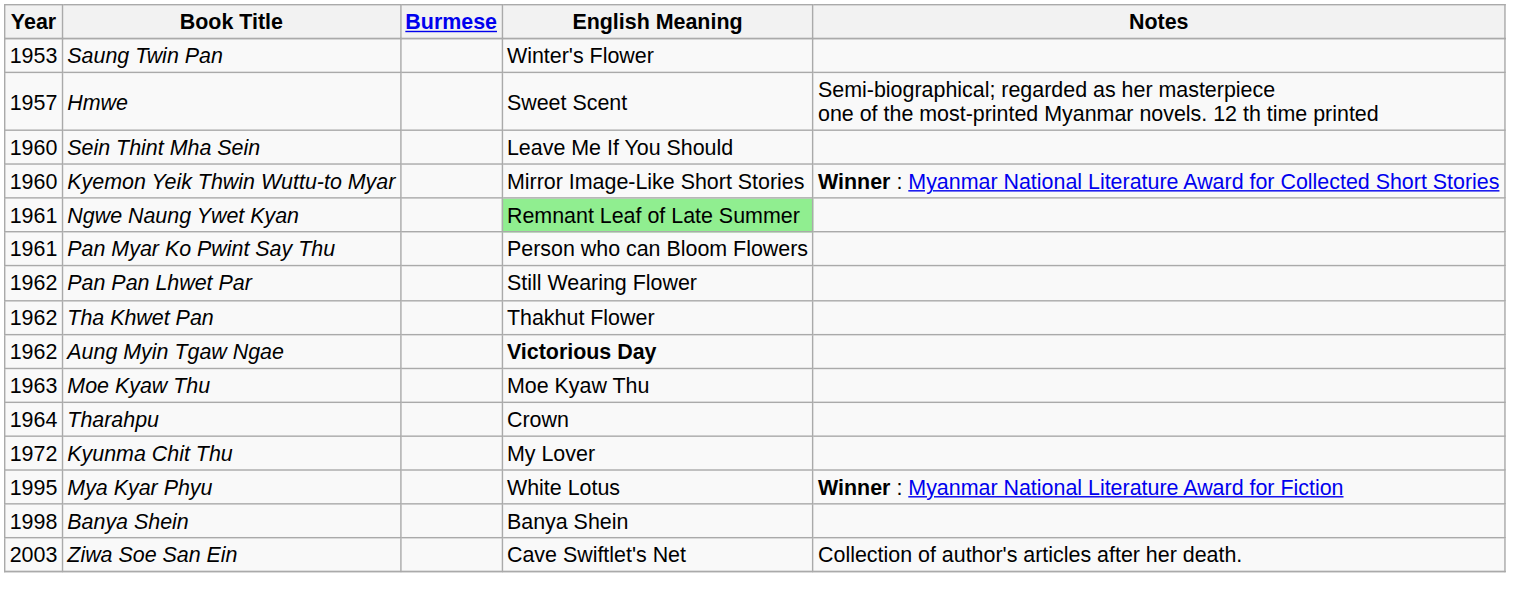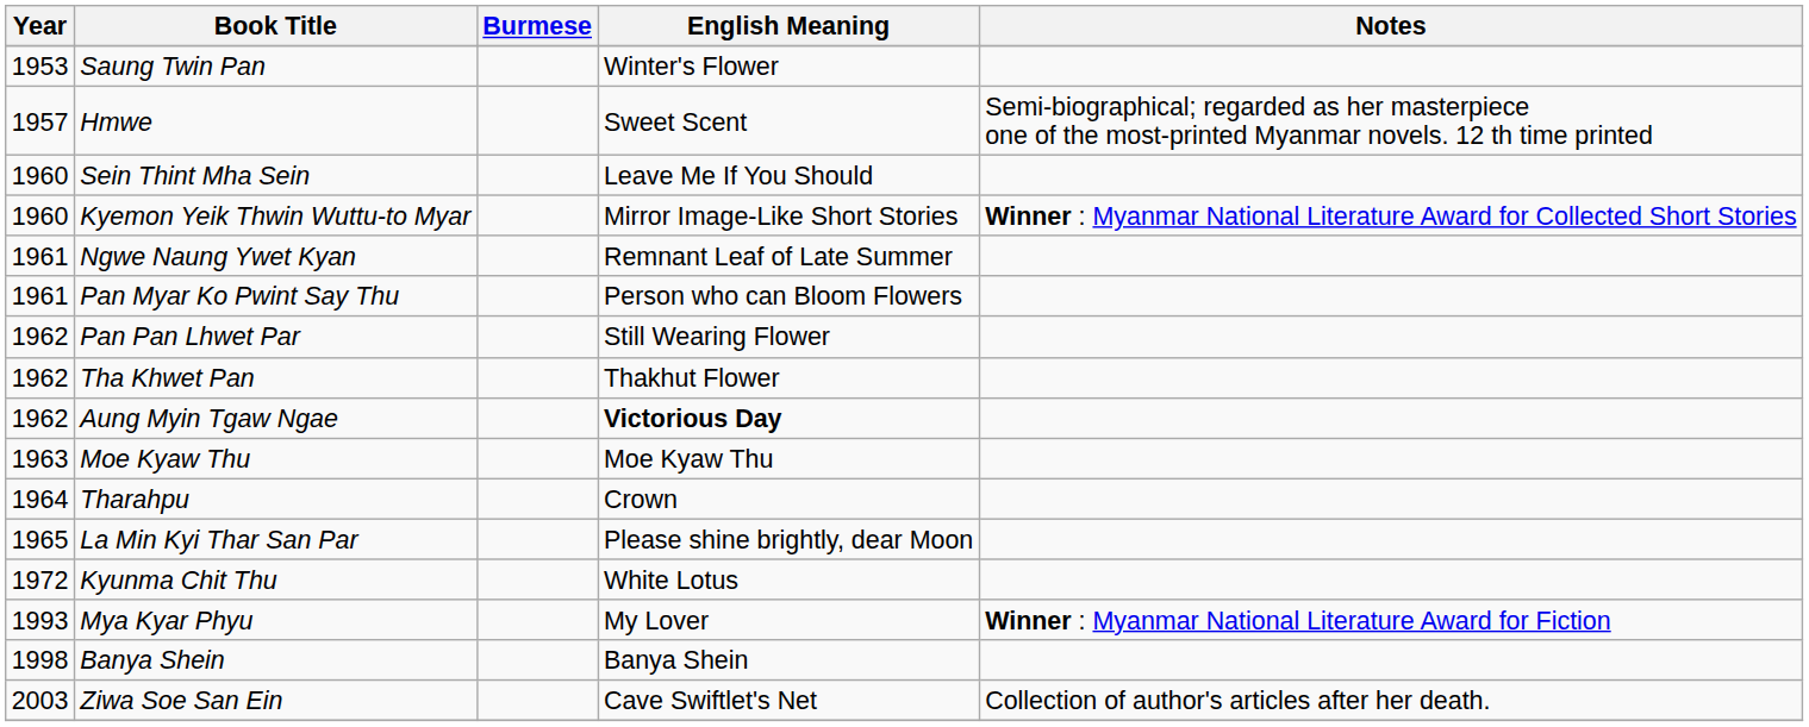Ngwe Naung Ywet Kyan | English Meaning: lightgreen background -> no background
+ row: 1965 | La Min Kyi Thar San Par | Please shine brightly, dear Moon
Kyunma Chit Thu | English Meaning: My Lover -> White Lotus
Mya Kyar Phyu | Year: 1995 -> 1993
Mya Kyar Phyu | English Meaning: White Lotus -> My Lover
